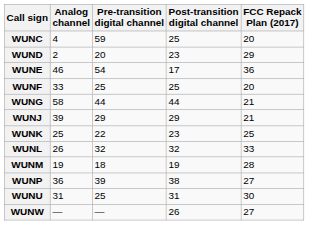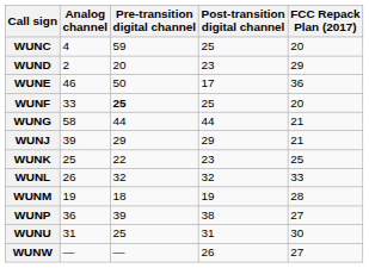WUNE | Pre-transition digital channel: 54 -> 50
WUNF | Pre-transition digital channel: normal -> bold
